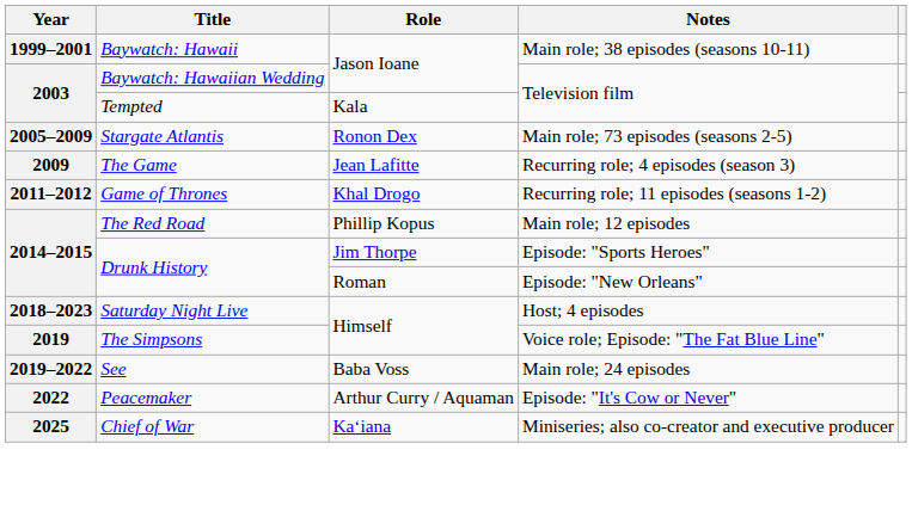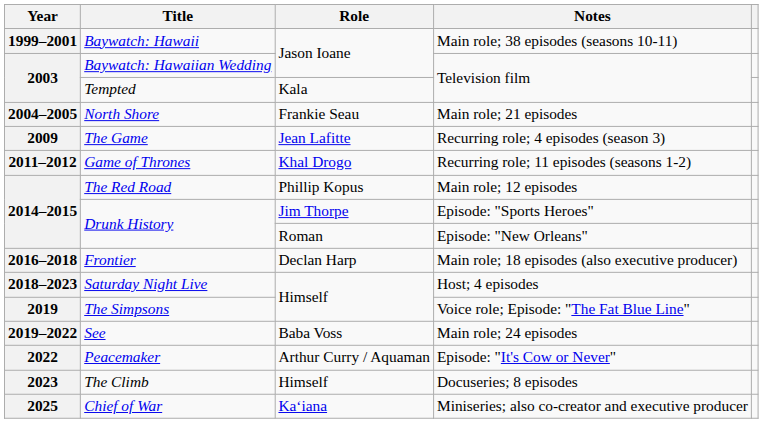+ row: 2004–2005 | North Shore | Frankie Seau | Main role; 21 episodes
- row: 2005–2009 | Stargate Atlantis | Ronon Dex | Main role; 73 episodes (seasons 2-5)
+ row: 2016–2018 | Frontier | Declan Harp | Main role; 18 episodes (also executive producer)
+ row: 2023 | The Climb | Himself | Docuseries; 8 episodes
